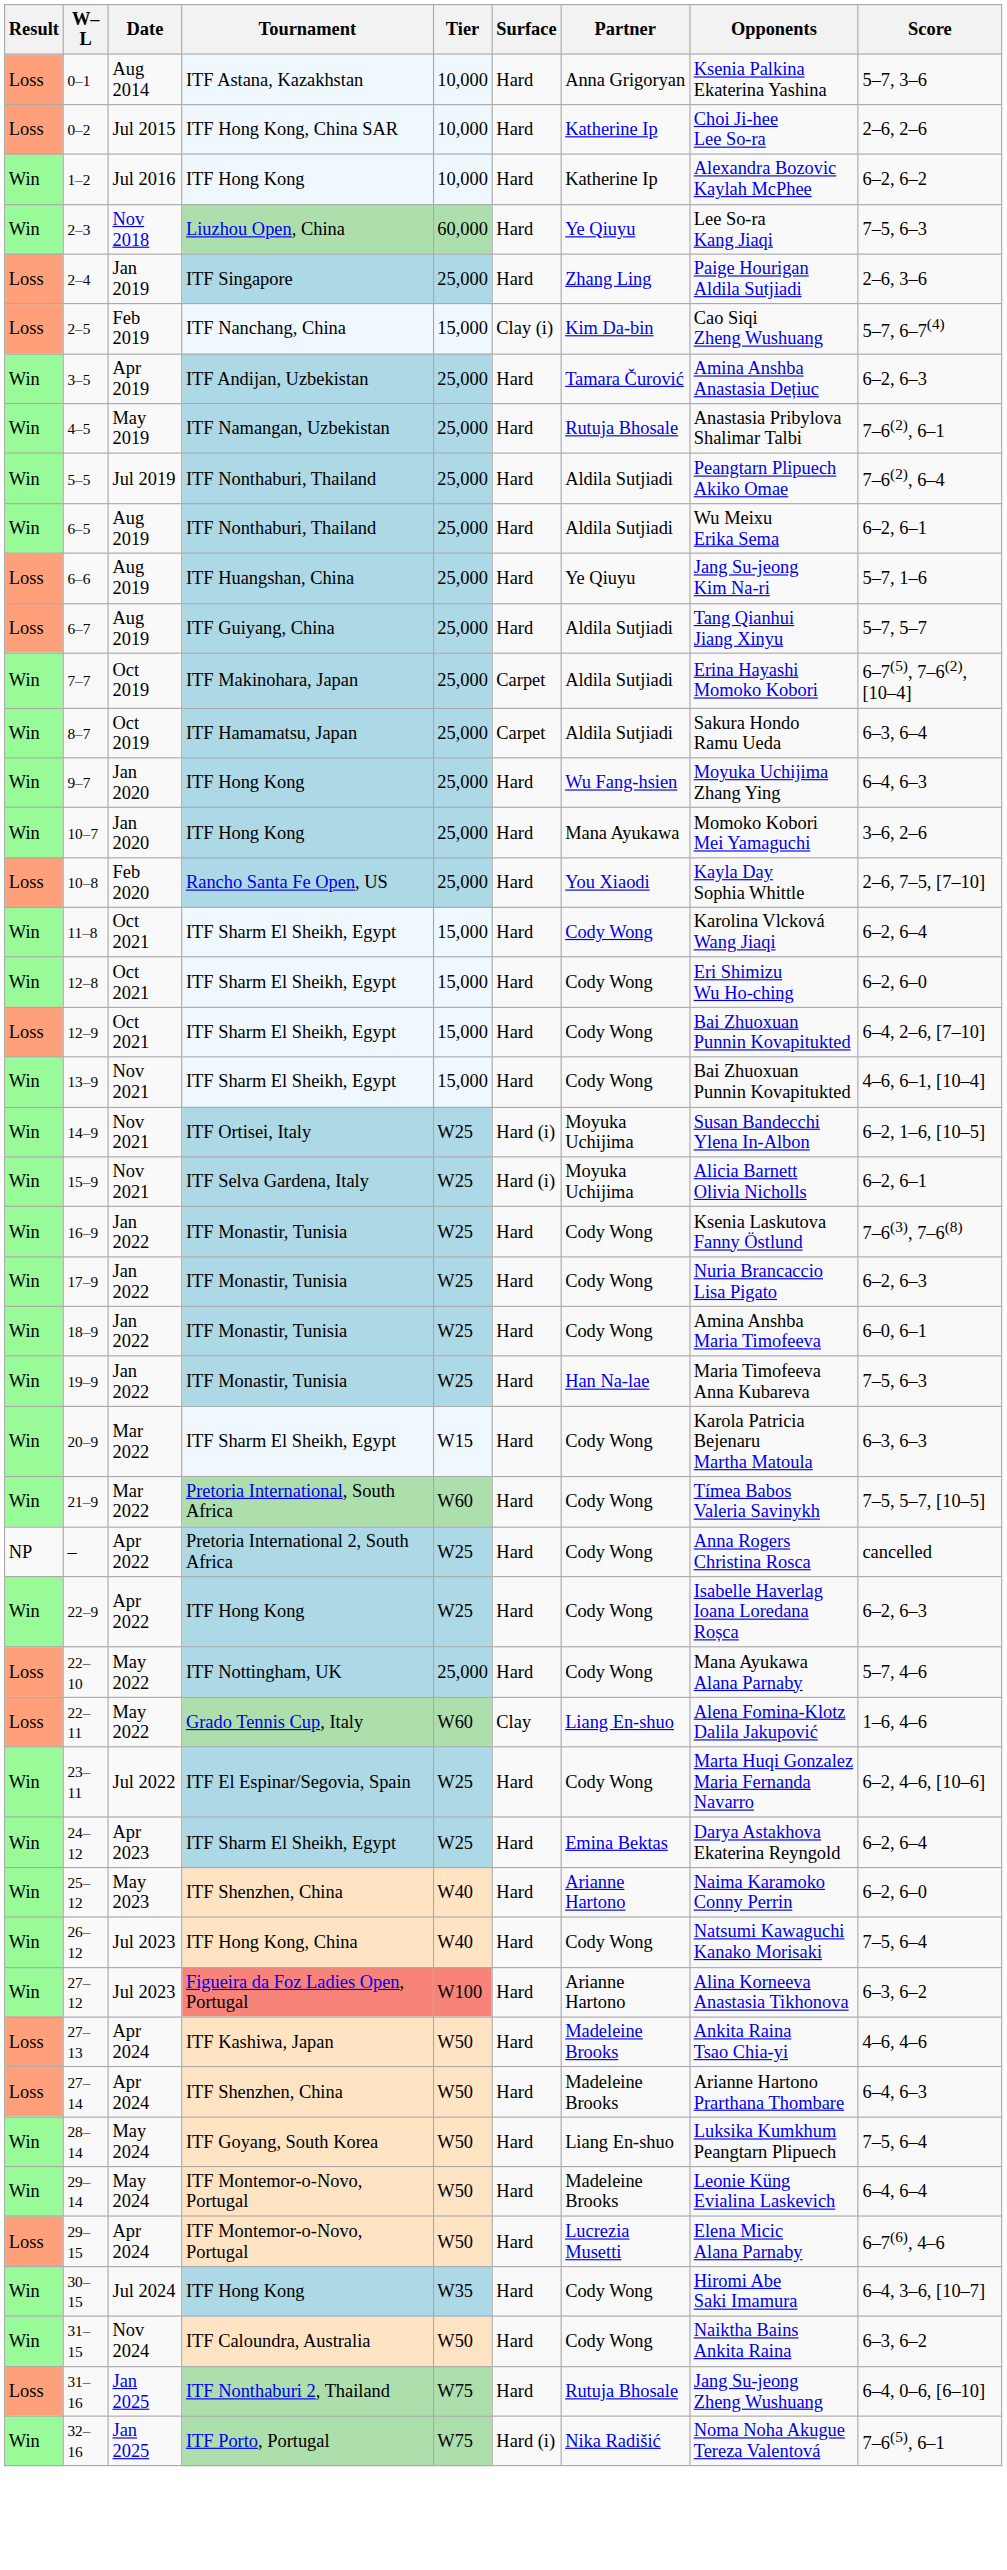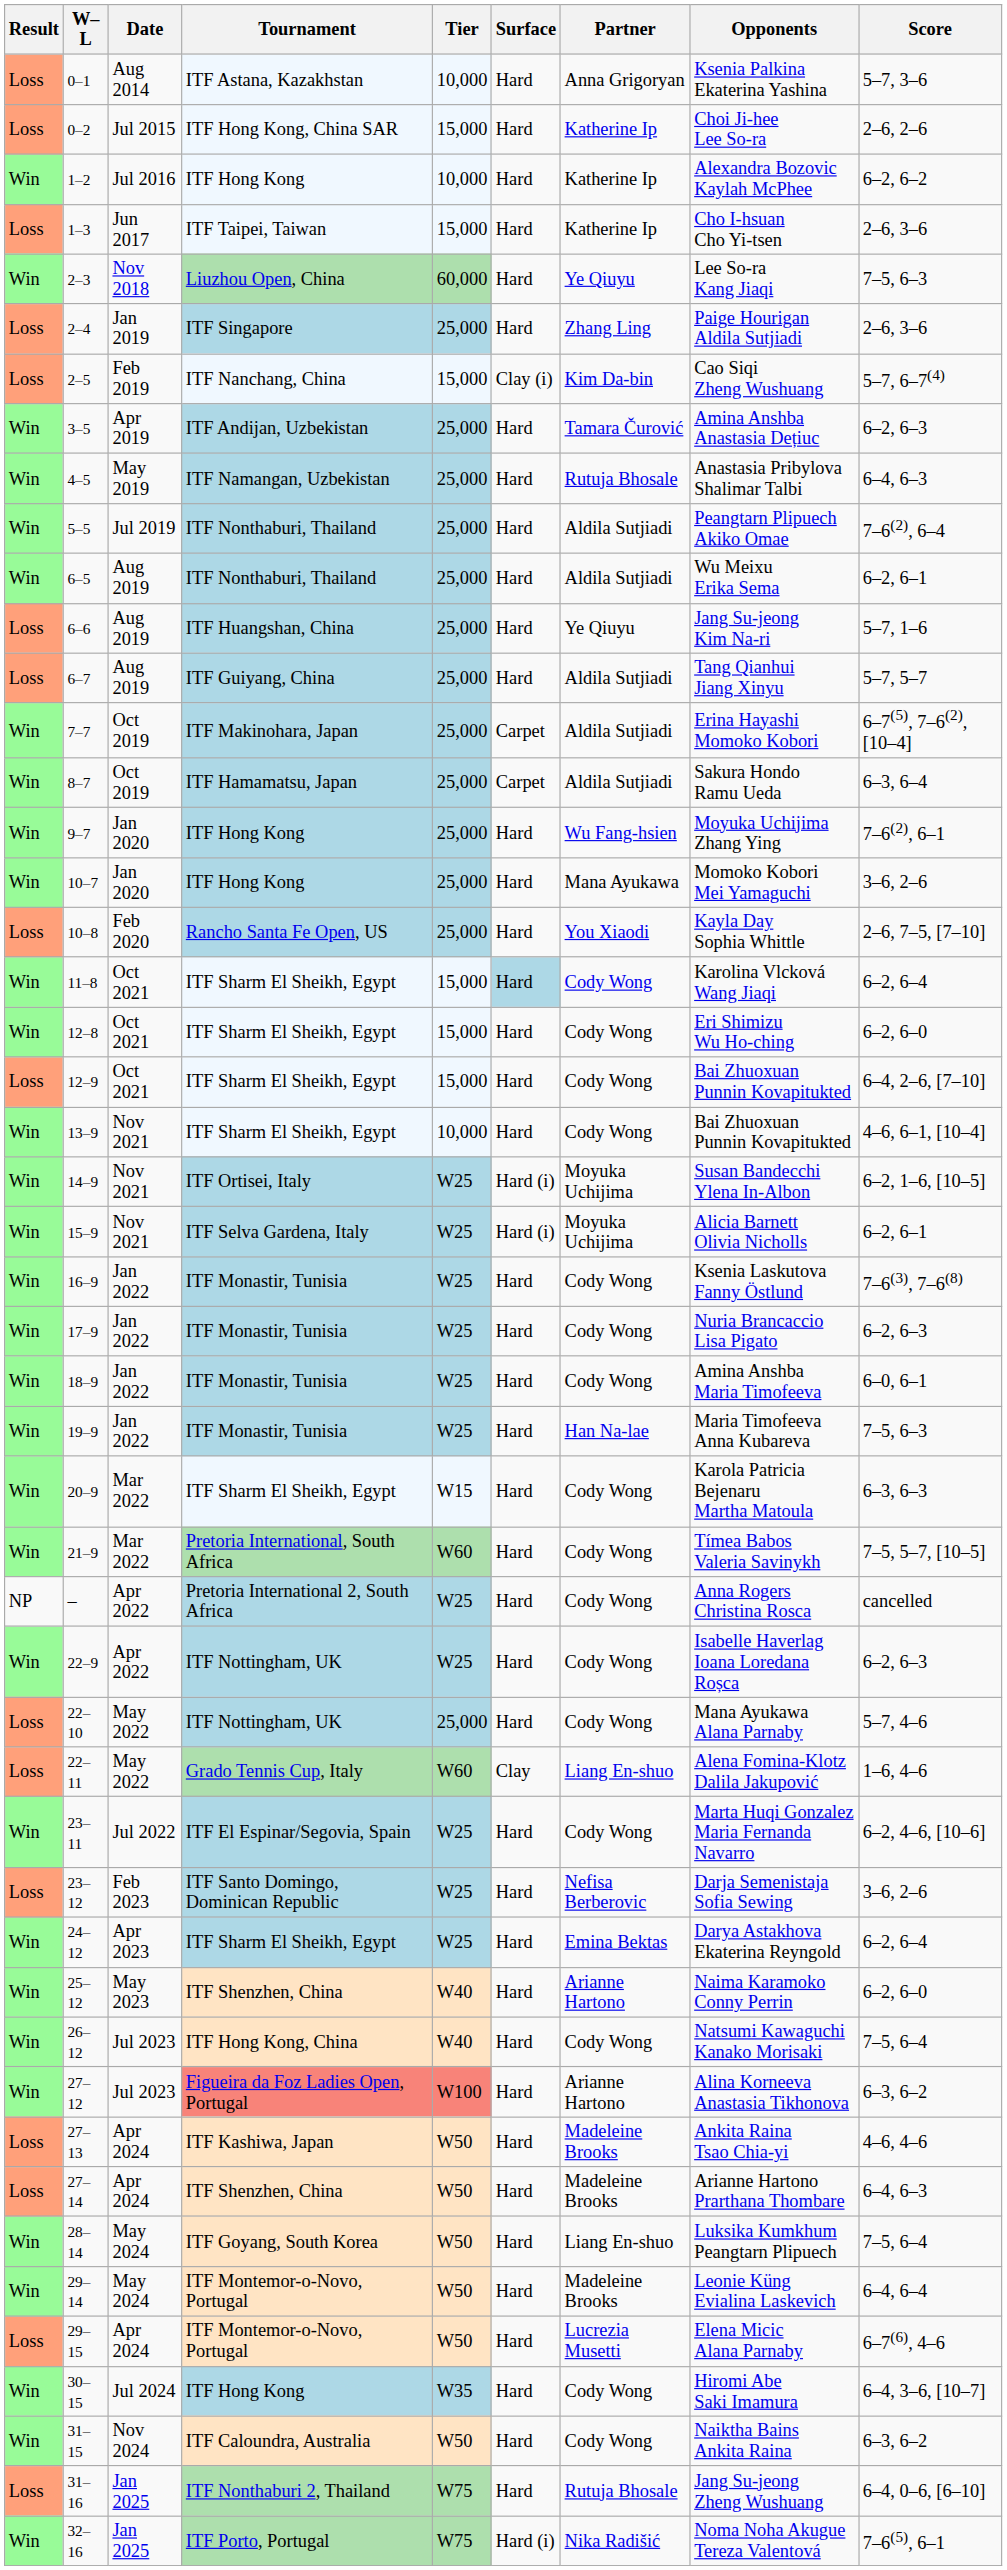0–2 | Tier: 10,000 -> 15,000
+ row: Loss | 1–3 | Jun 2017 | ITF Taipei, Taiwan | 15,000 | Hard | Katherine Ip | Cho I-hsuan Cho Yi-tsen | 2–6, 3–6
4–5 | Score: 7–6(2), 6–1 -> 6–4, 6–3
9–7 | Score: 6–4, 6–3 -> 7–6(2), 6–1
11–8 | Surface: no background -> lightblue background
13–9 | Tier: 15,000 -> 10,000
22–9 | Tournament: ITF Hong Kong -> ITF Nottingham, UK
+ row: Loss | 23–12 | Feb 2023 | ITF Santo Domingo, Dominican Republic | W25 | Hard | Nefisa Berberovic | Darja Semenistaja Sofia Sewing | 3–6, 2–6
